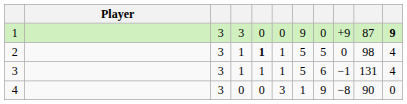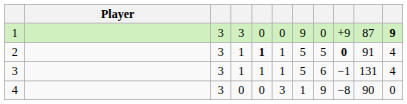2 | column 9: normal -> bold
2 | column 10: 98 -> 91
